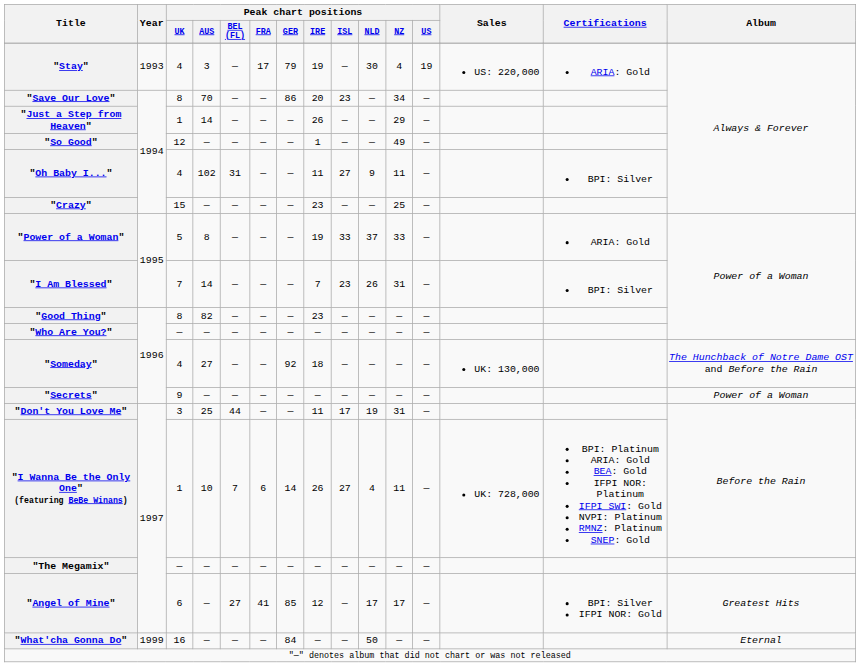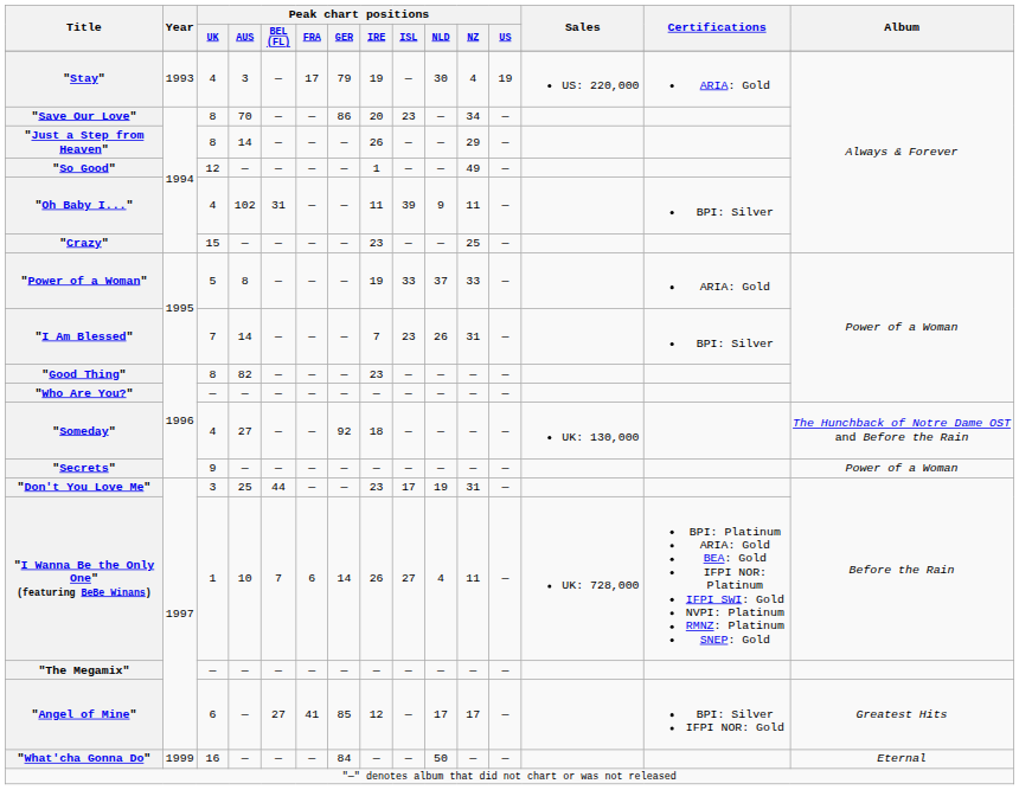"Just a Step from Heaven" | Peak chart positions / UK: 1 -> 8
"Oh Baby I..." | Peak chart positions / ISL: 27 -> 39
"Don't You Love Me" | Peak chart positions / IRE: 11 -> 23
